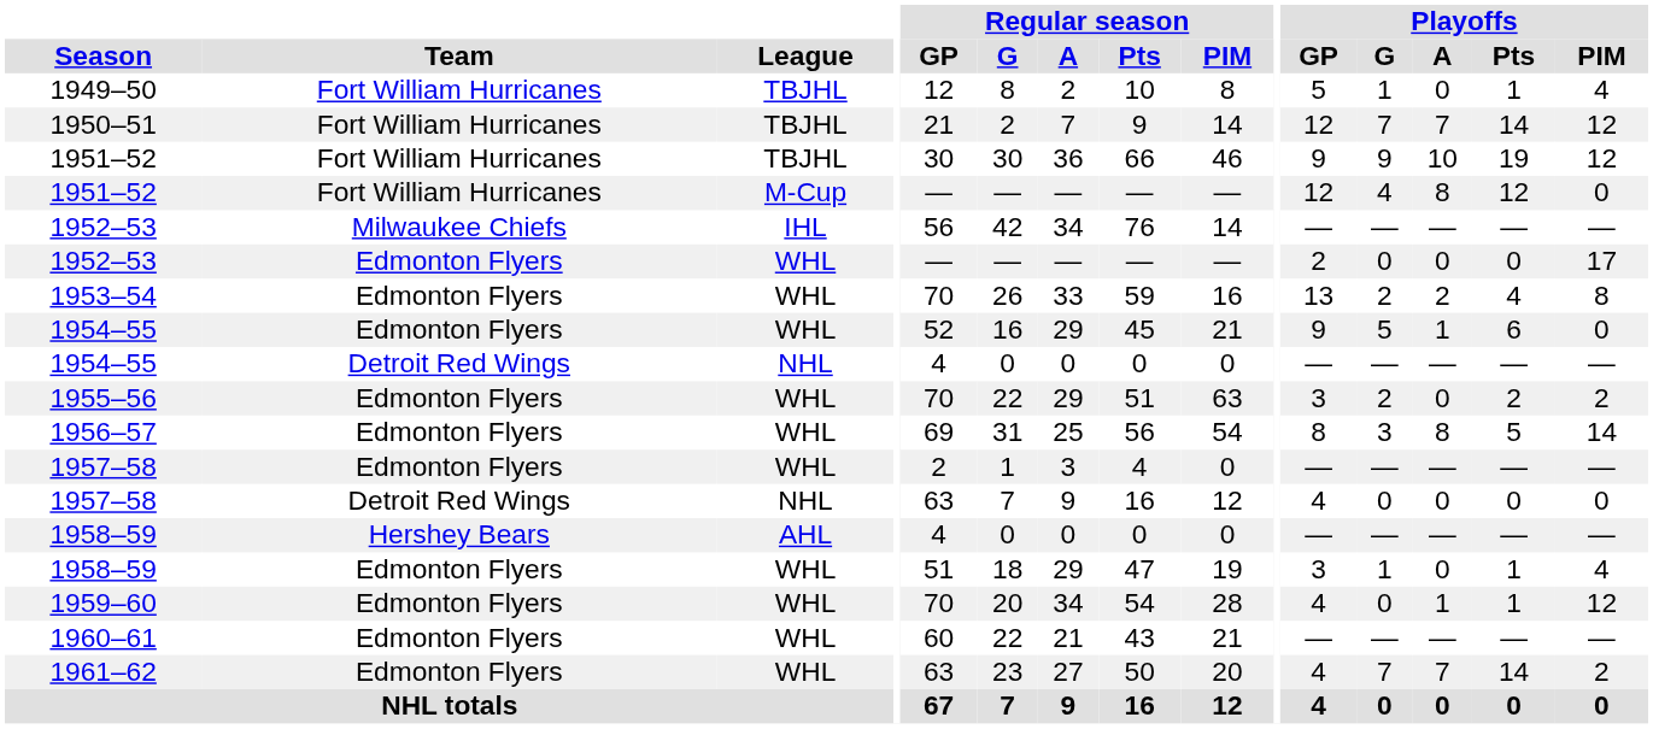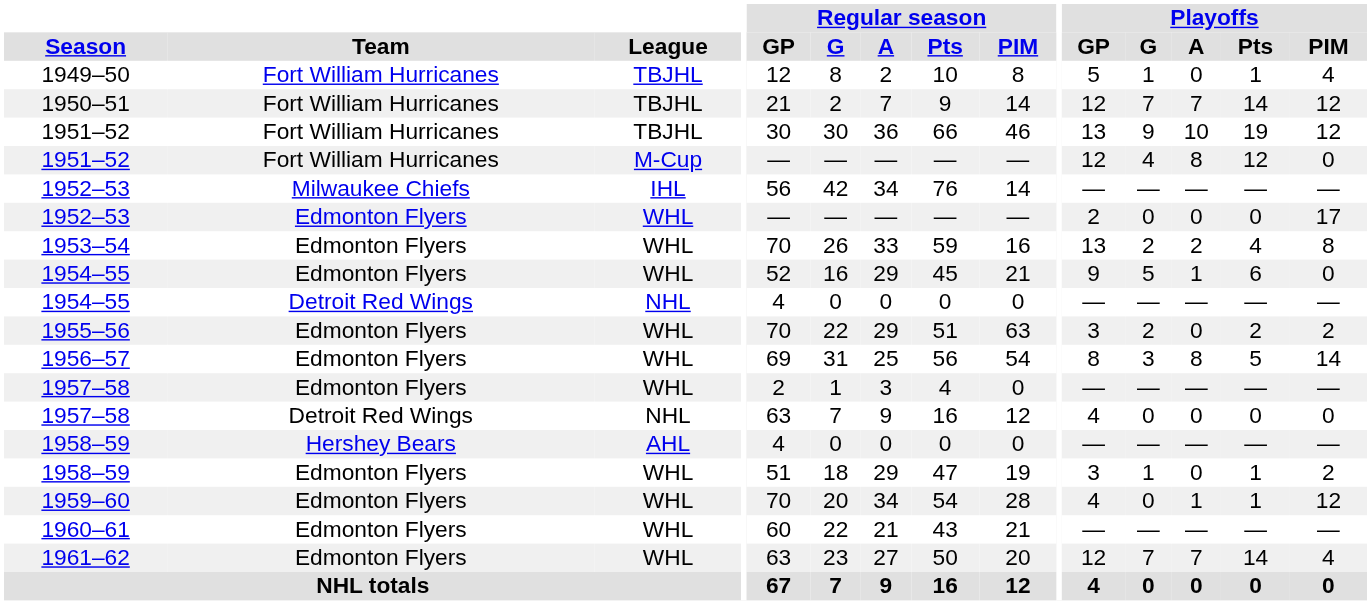1951–52 / TBJHL | Playoffs / GP: 9 -> 13
1958–59 / WHL | Playoffs / PIM: 4 -> 2
1961–62 | Playoffs / GP: 4 -> 12
1961–62 | Playoffs / PIM: 2 -> 4
